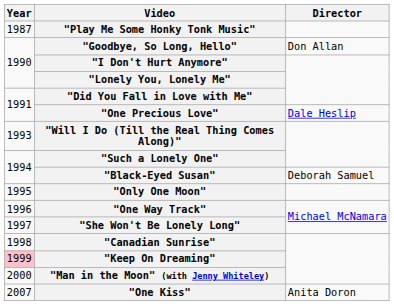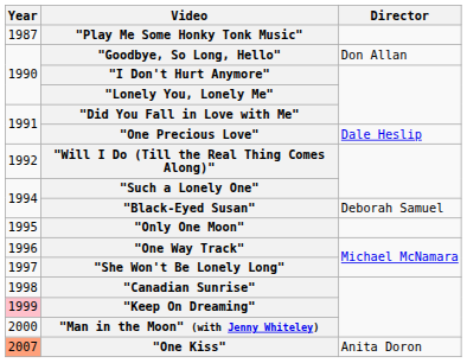"Will I Do (Till the Real Thing Comes Along)" | Year: 1993 -> 1992
"One Kiss" | Year: no background -> lightsalmon background
